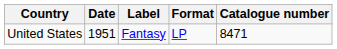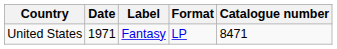United States | Date: 1951 -> 1971
